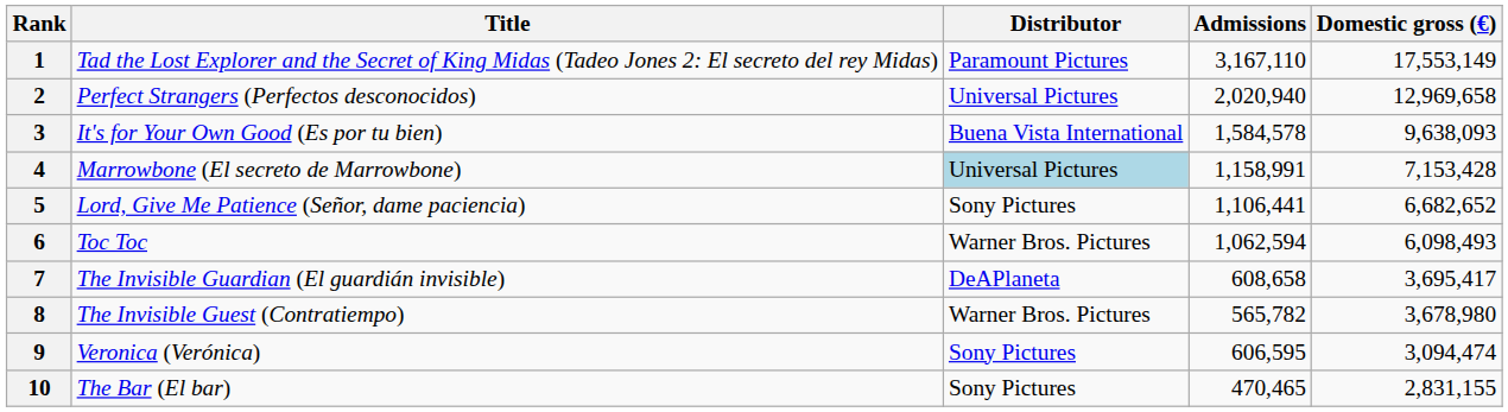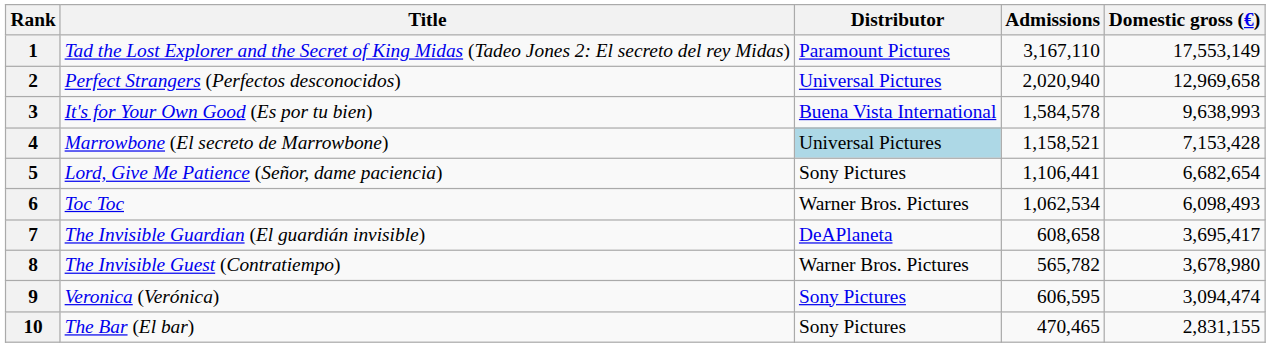3 | Domestic gross (€): 9,638,093 -> 9,638,993
4 | Admissions: 1,158,991 -> 1,158,521
5 | Domestic gross (€): 6,682,652 -> 6,682,654
6 | Admissions: 1,062,594 -> 1,062,534
